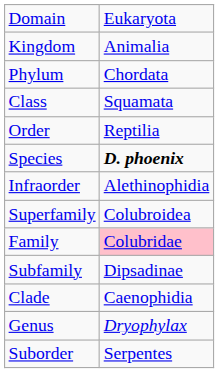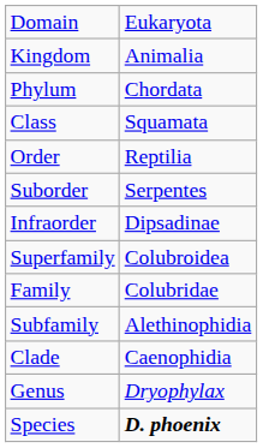rows swapped: Suborder <-> Species
Infraorder | column 2: Alethinophidia -> Dipsadinae
Family | column 2: pink background -> no background
Subfamily | column 2: Dipsadinae -> Alethinophidia
